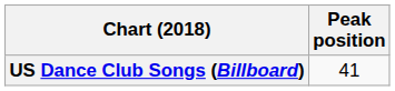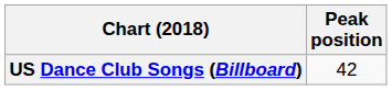US Dance Club Songs (Billboard) | Peak position: 41 -> 42
